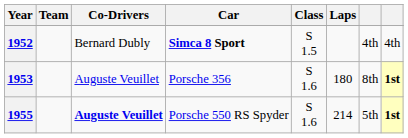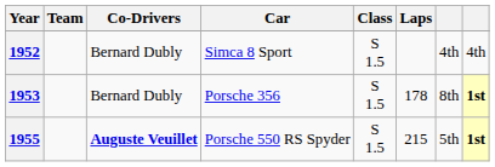1952 | Car: bold -> normal
1953 | Co-Drivers: Auguste Veuillet -> Bernard Dubly
1953 | Class: S 1.6 -> S 1.5
1953 | Laps: 180 -> 178
1955 | Class: S 1.6 -> S 1.5
1955 | Laps: 214 -> 215
